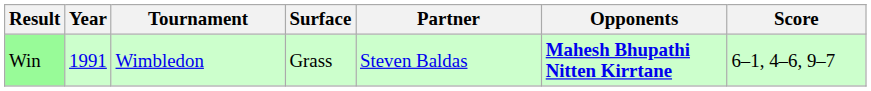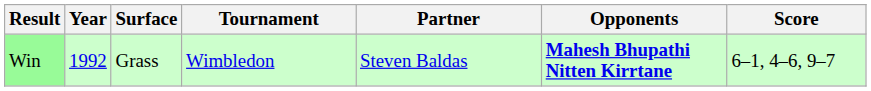columns swapped: Tournament <-> Surface
Win | Year: 1991 -> 1992
